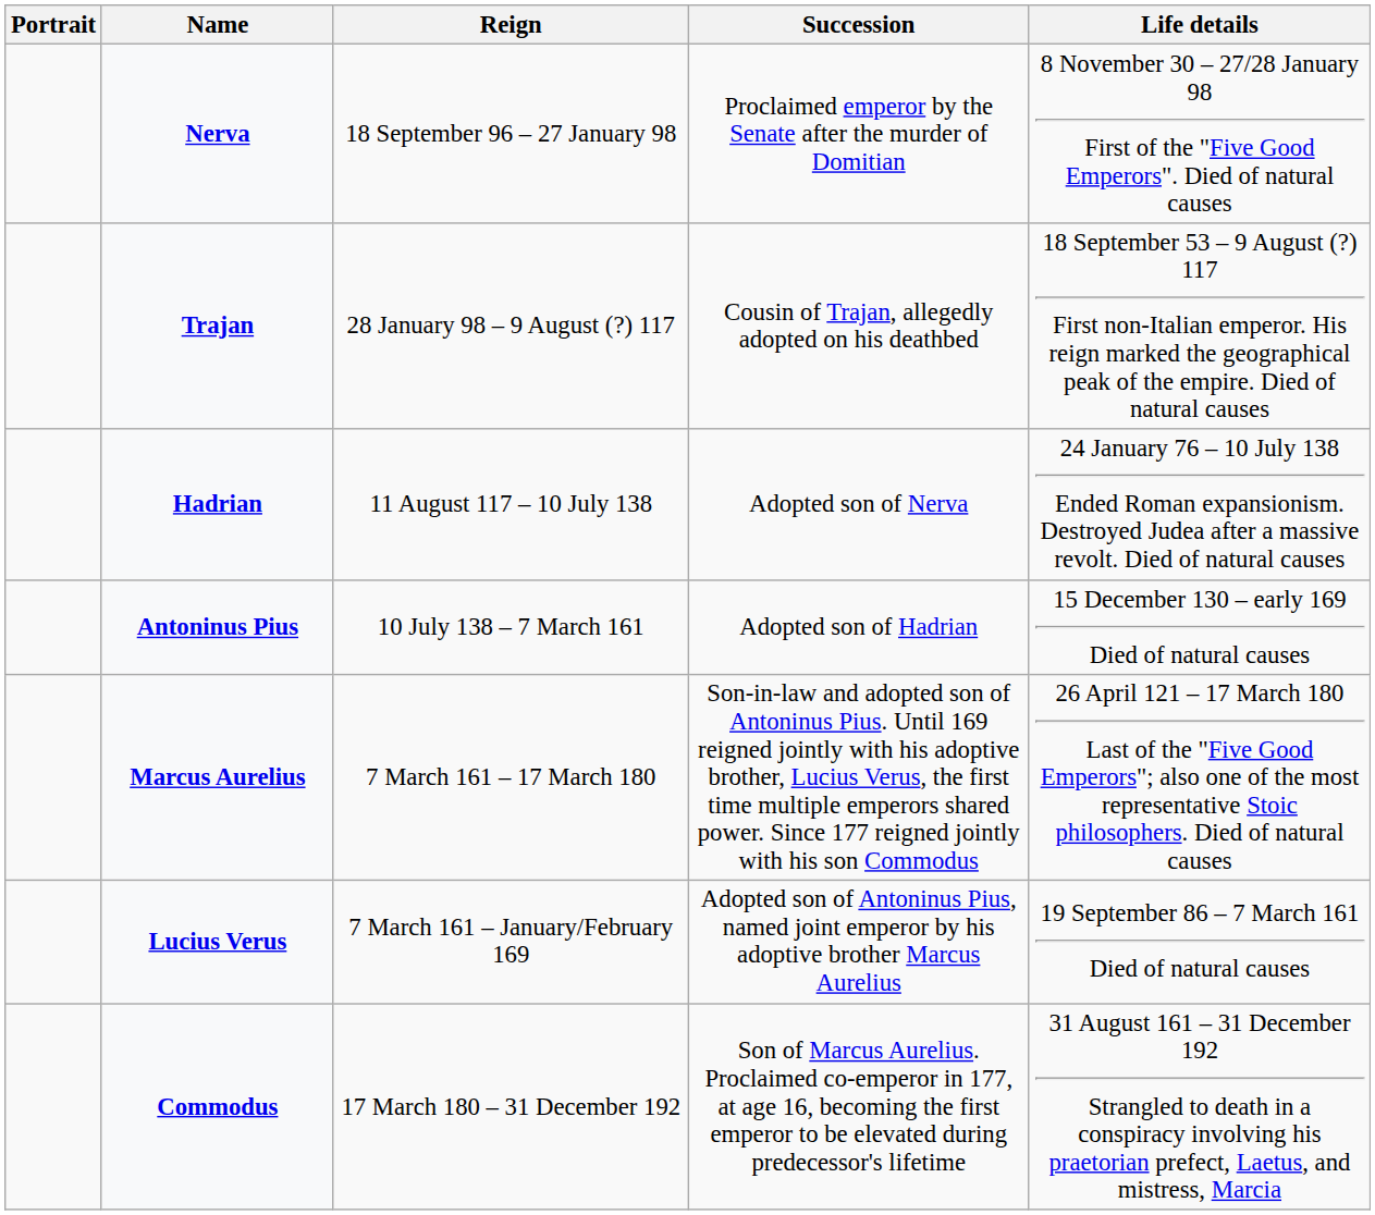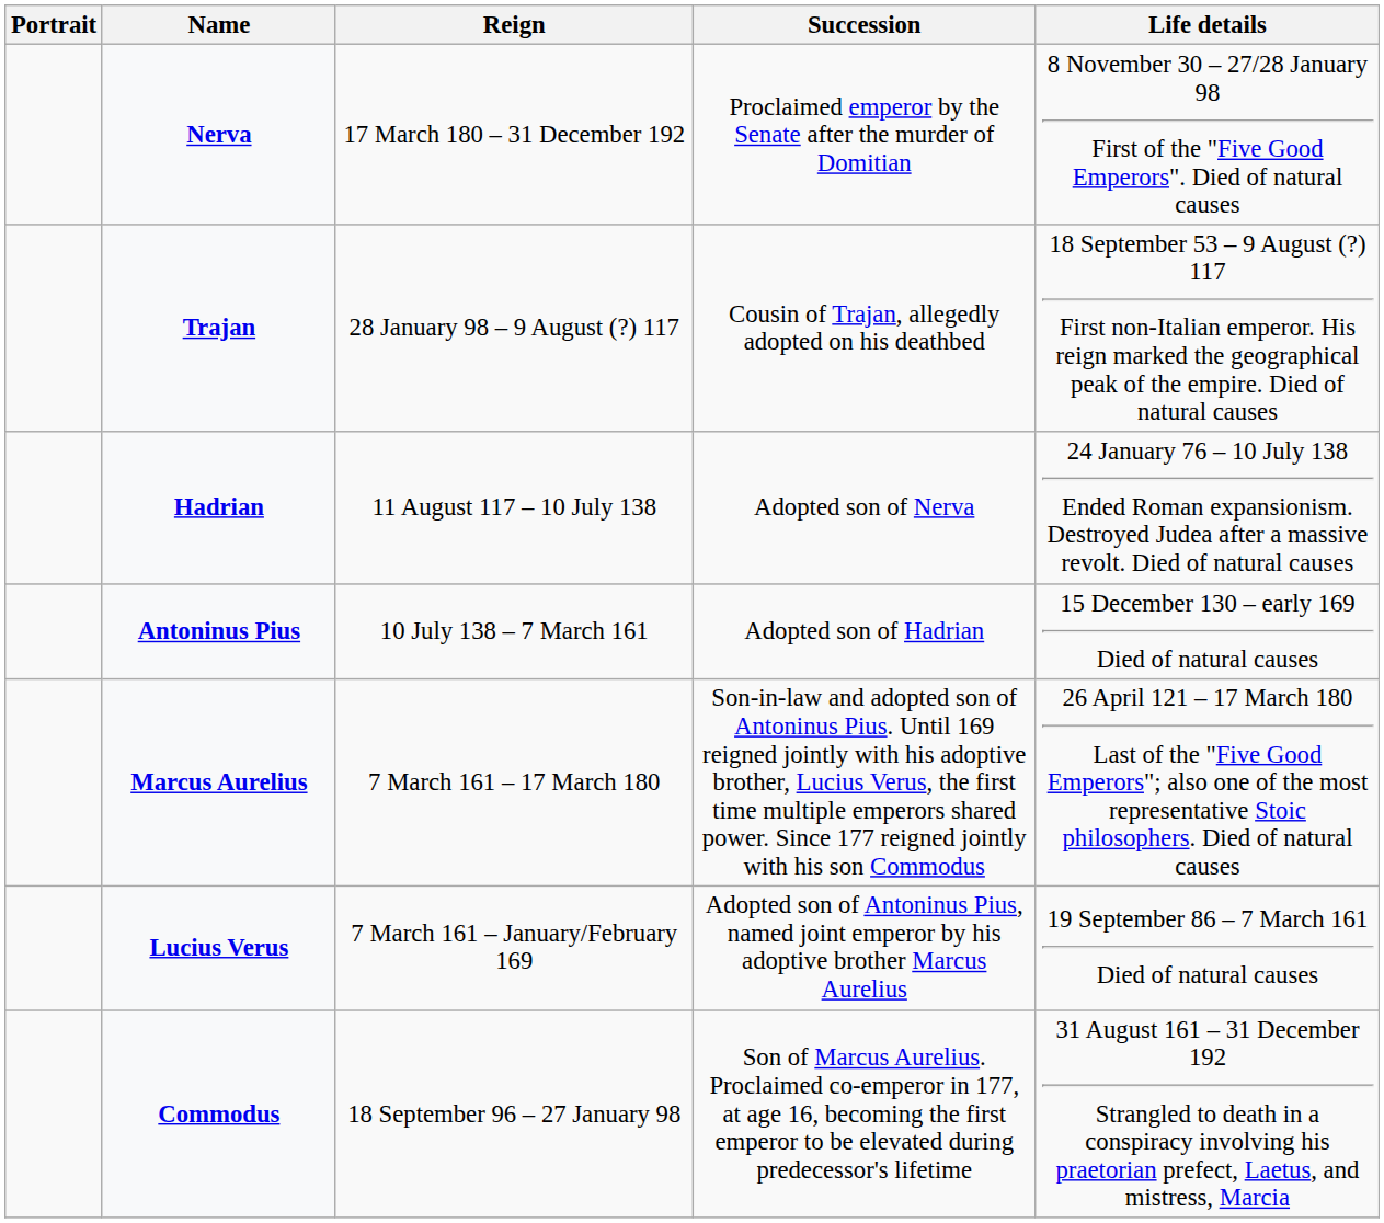Nerva | Reign: 18 September 96 – 27 January 98 -> 17 March 180 – 31 December 192
Commodus | Reign: 17 March 180 – 31 December 192 -> 18 September 96 – 27 January 98
